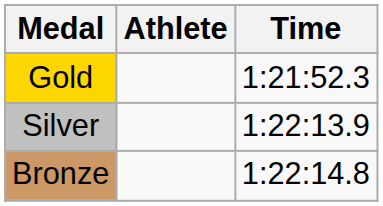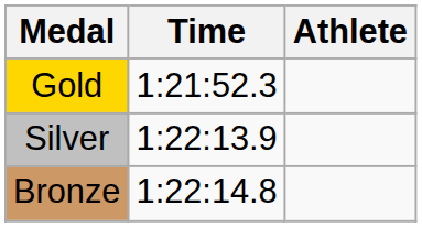columns swapped: Athlete <-> Time
